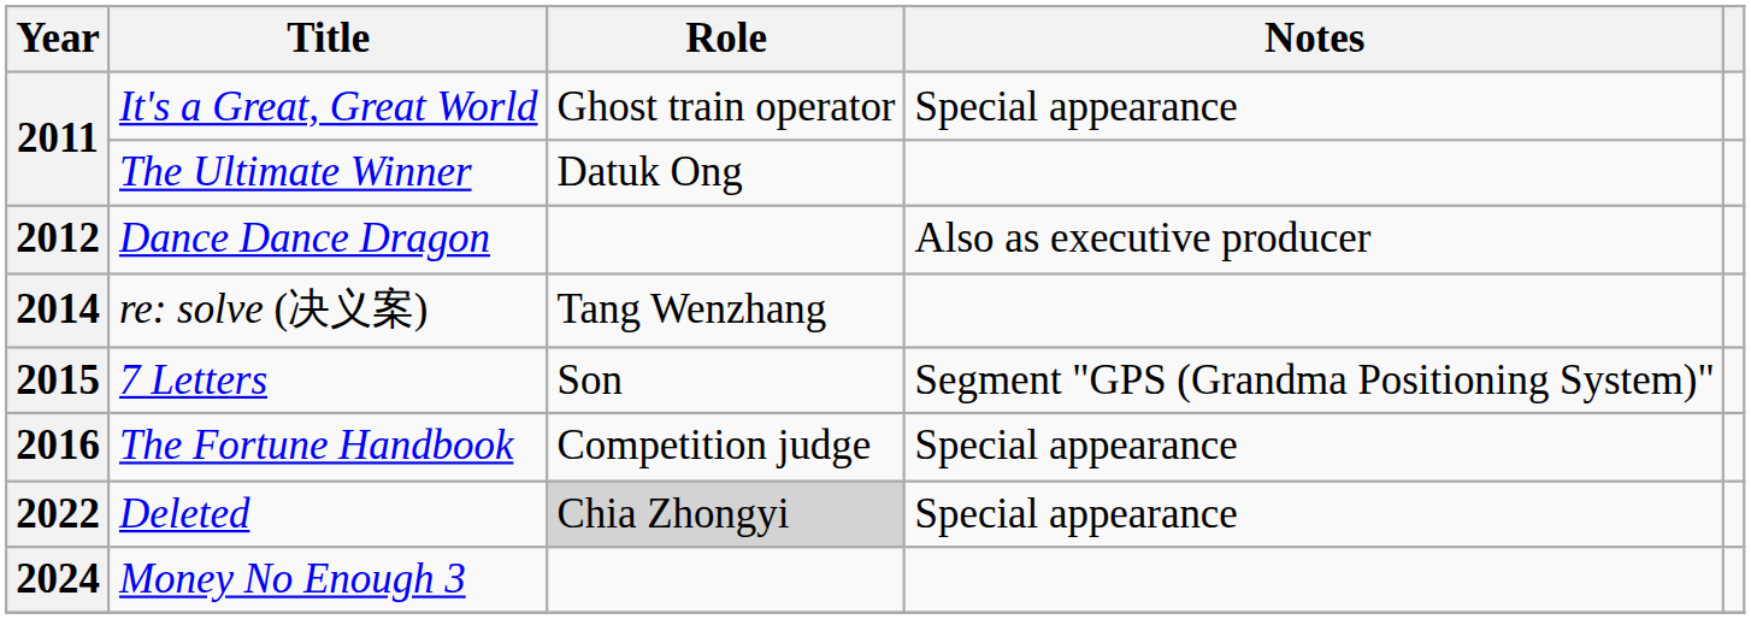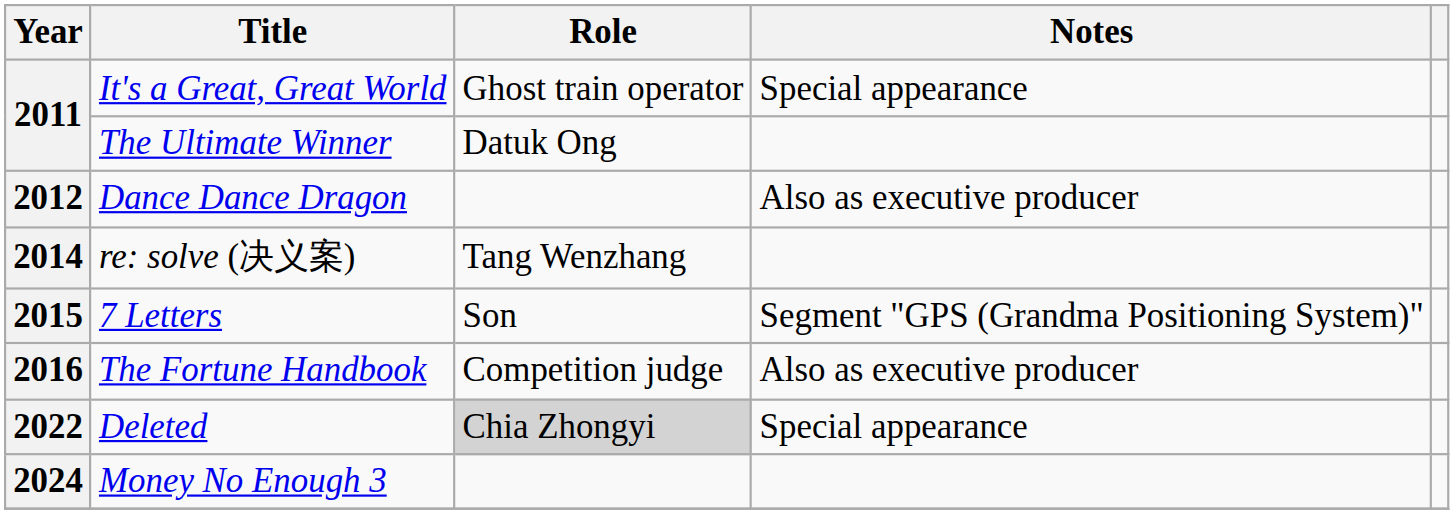The Fortune Handbook | Notes: Special appearance -> Also as executive producer
